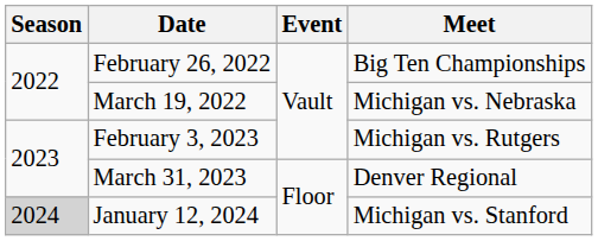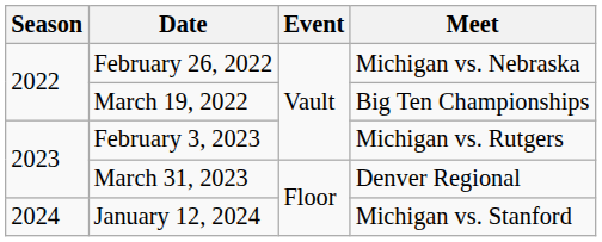February 26, 2022 | Meet: Big Ten Championships -> Michigan vs. Nebraska
March 19, 2022 | Meet: Michigan vs. Nebraska -> Big Ten Championships
January 12, 2024 | Season: lightgrey background -> no background
